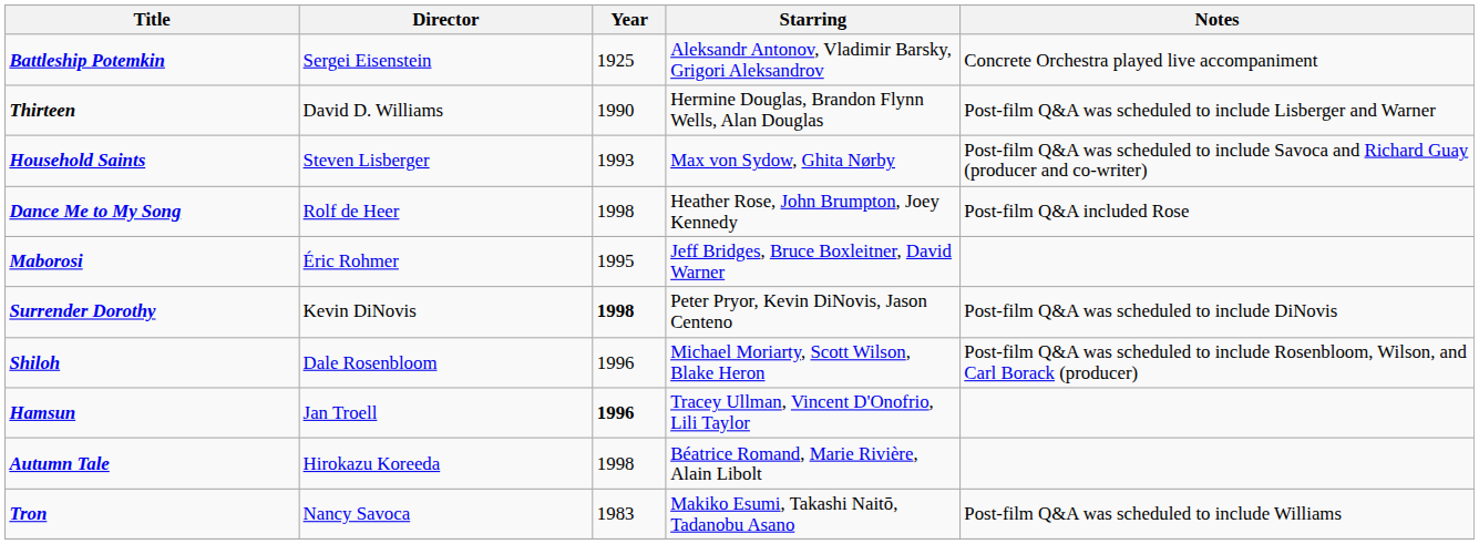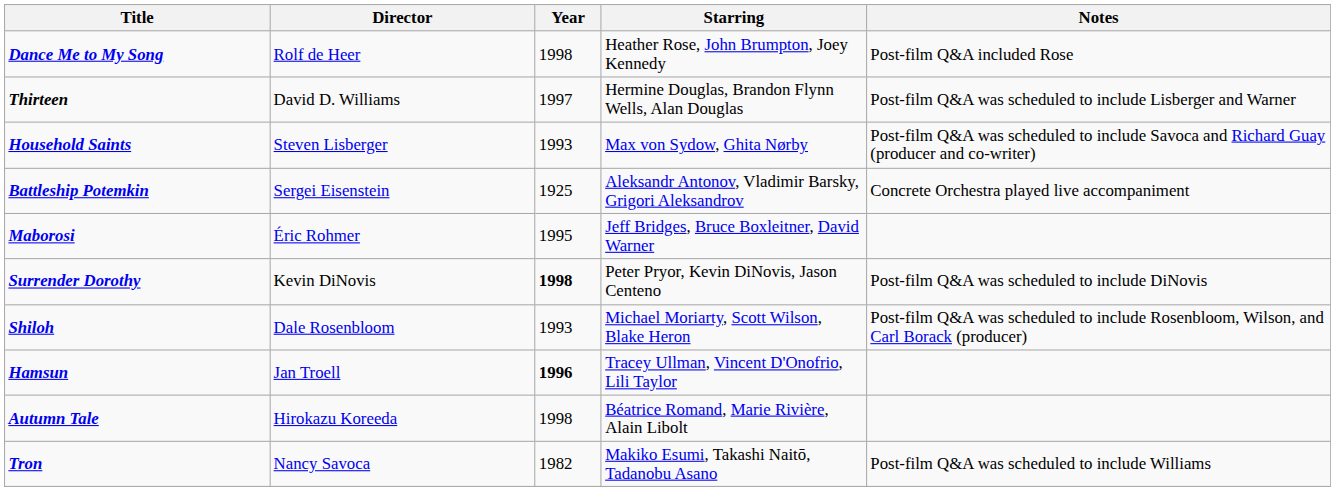rows swapped: Dance Me to My Song <-> Battleship Potemkin
Thirteen | Year: 1990 -> 1997
Shiloh | Year: 1996 -> 1993
Tron | Year: 1983 -> 1982
